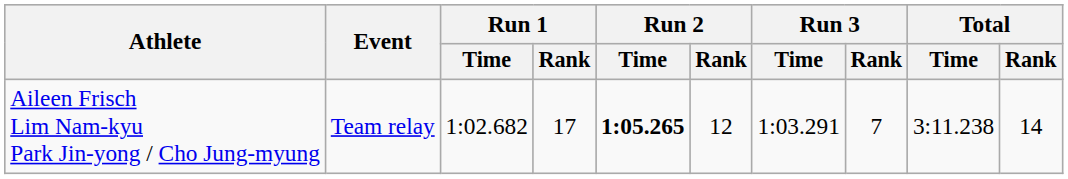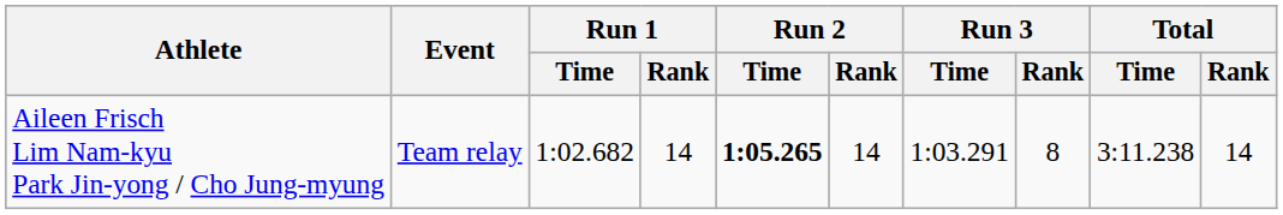Aileen Frisch Lim Nam-kyu Park Jin-yong / Cho Jung-myung | Run 1 / Rank: 17 -> 14
Aileen Frisch Lim Nam-kyu Park Jin-yong / Cho Jung-myung | Run 2 / Rank: 12 -> 14
Aileen Frisch Lim Nam-kyu Park Jin-yong / Cho Jung-myung | Run 3 / Rank: 7 -> 8
